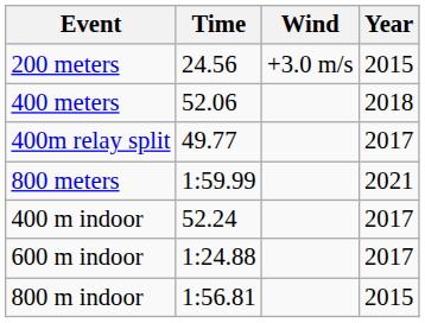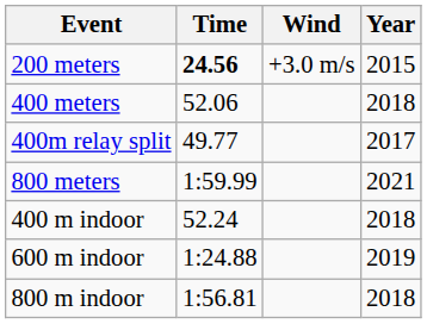200 meters | Time: normal -> bold
400 m indoor | Year: 2017 -> 2018
600 m indoor | Year: 2017 -> 2019
800 m indoor | Year: 2015 -> 2018
